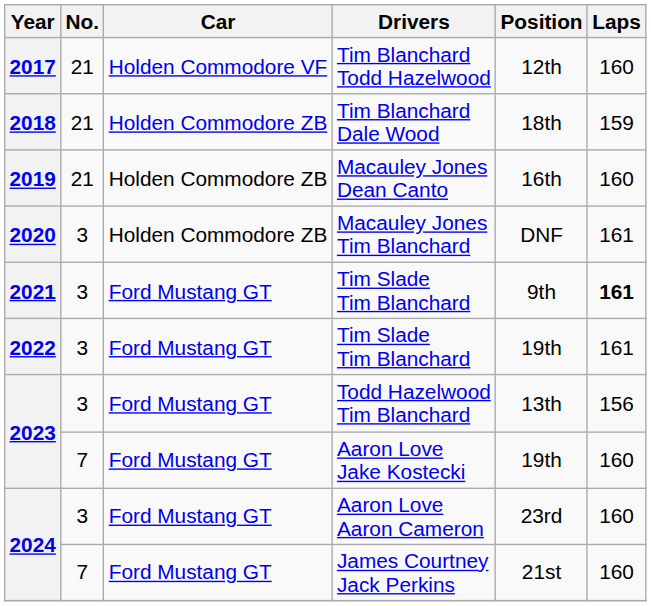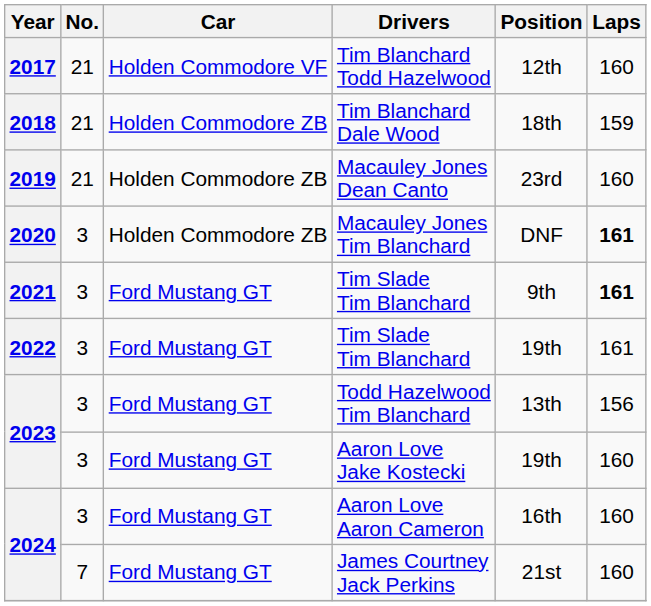Macauley Jones Dean Canto | Position: 16th -> 23rd
Macauley Jones Tim Blanchard | Laps: normal -> bold
Aaron Love Jake Kostecki | No.: 7 -> 3
Aaron Love Aaron Cameron | Position: 23rd -> 16th
